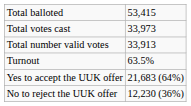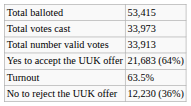rows swapped: Turnout <-> Yes to accept the UUK offer
